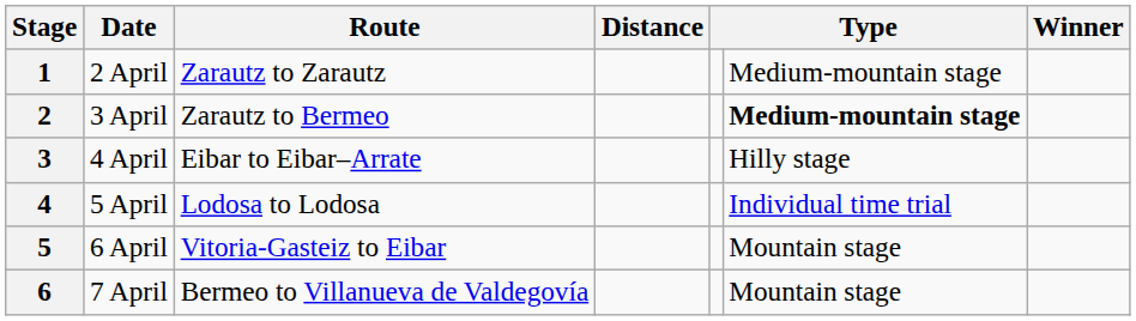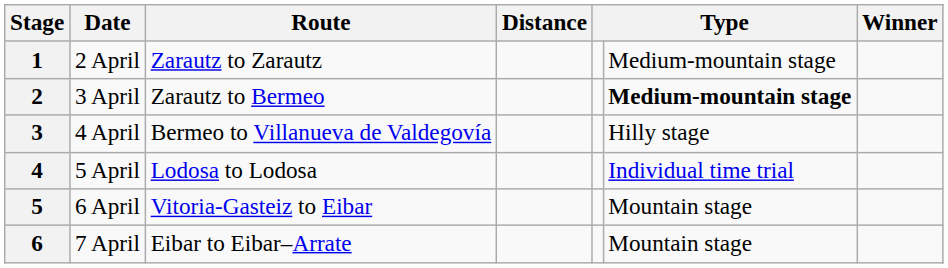3 | Route: Eibar to Eibar–Arrate -> Bermeo to Villanueva de Valdegovía
6 | Route: Bermeo to Villanueva de Valdegovía -> Eibar to Eibar–Arrate
